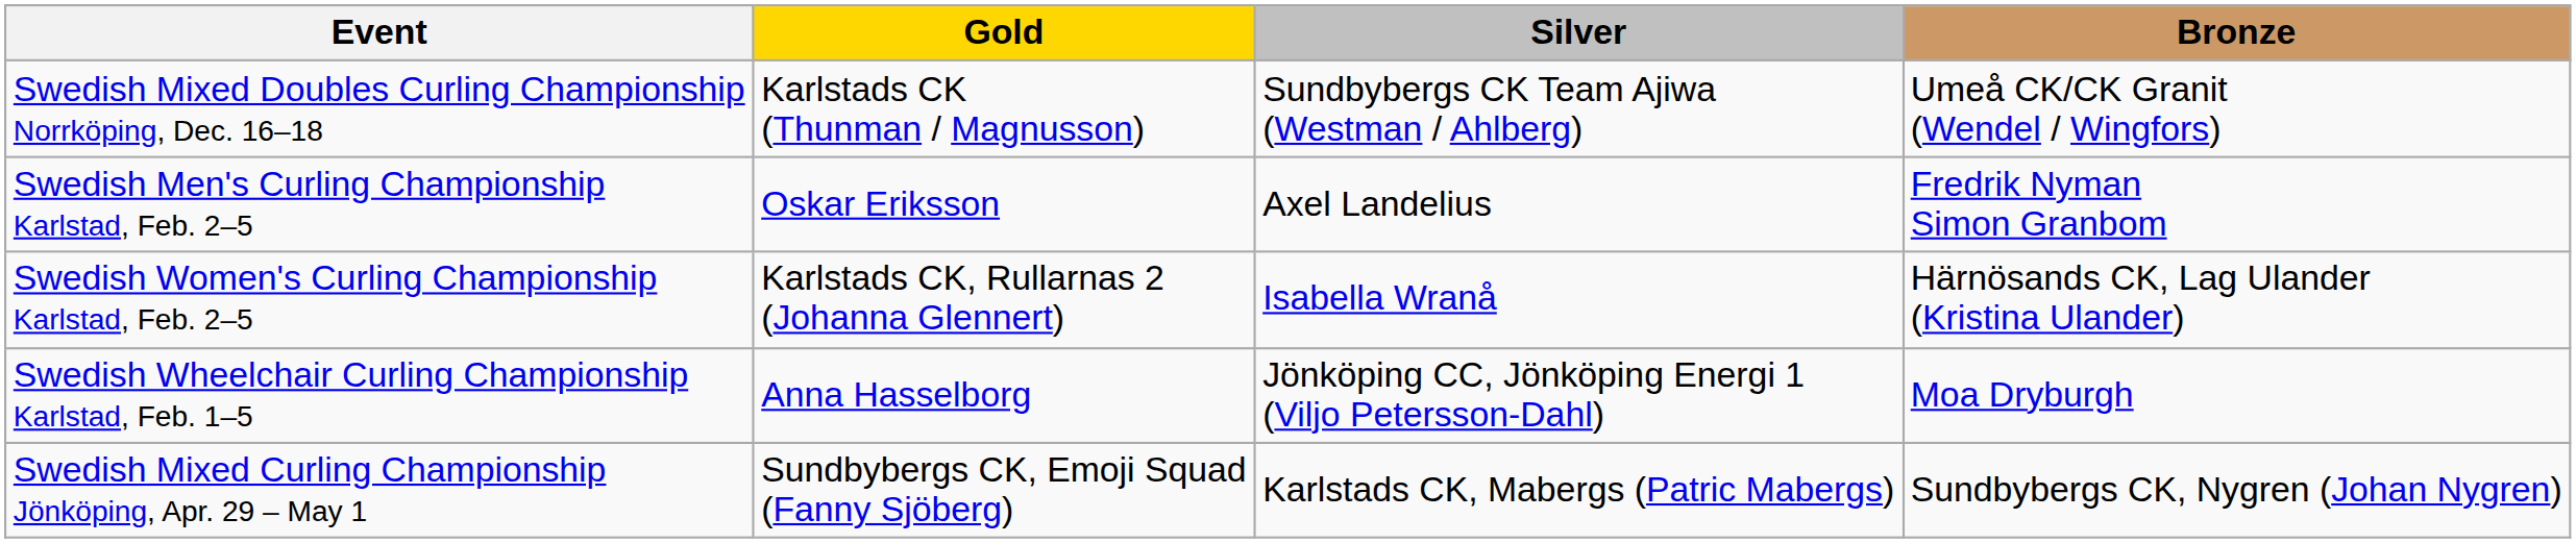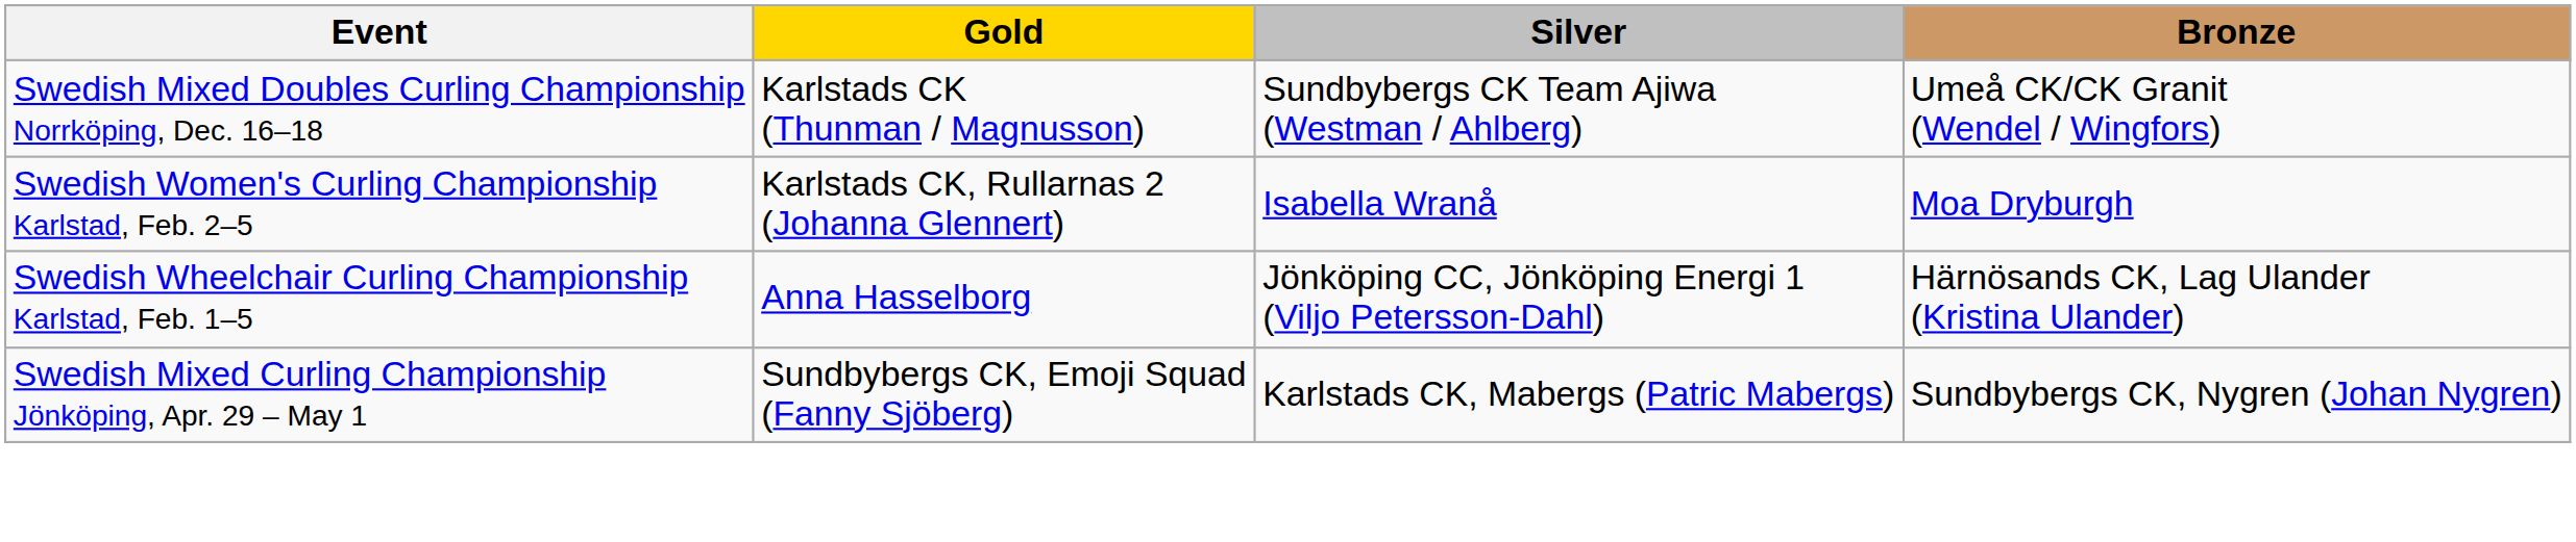- row: Swedish Men's Curling Championship Karlstad, Feb. 2–5 | Oskar Eriksson | Axel Landelius | Fredrik Nyman Simon Granbom
Swedish Women's Curling Championship Karlstad, Feb. 2–5 | Bronze: Härnösands CK, Lag Ulander (Kristina Ulander) -> Moa Dryburgh
Swedish Wheelchair Curling Championship Karlstad, Feb. 1–5 | Bronze: Moa Dryburgh -> Härnösands CK, Lag Ulander (Kristina Ulander)
